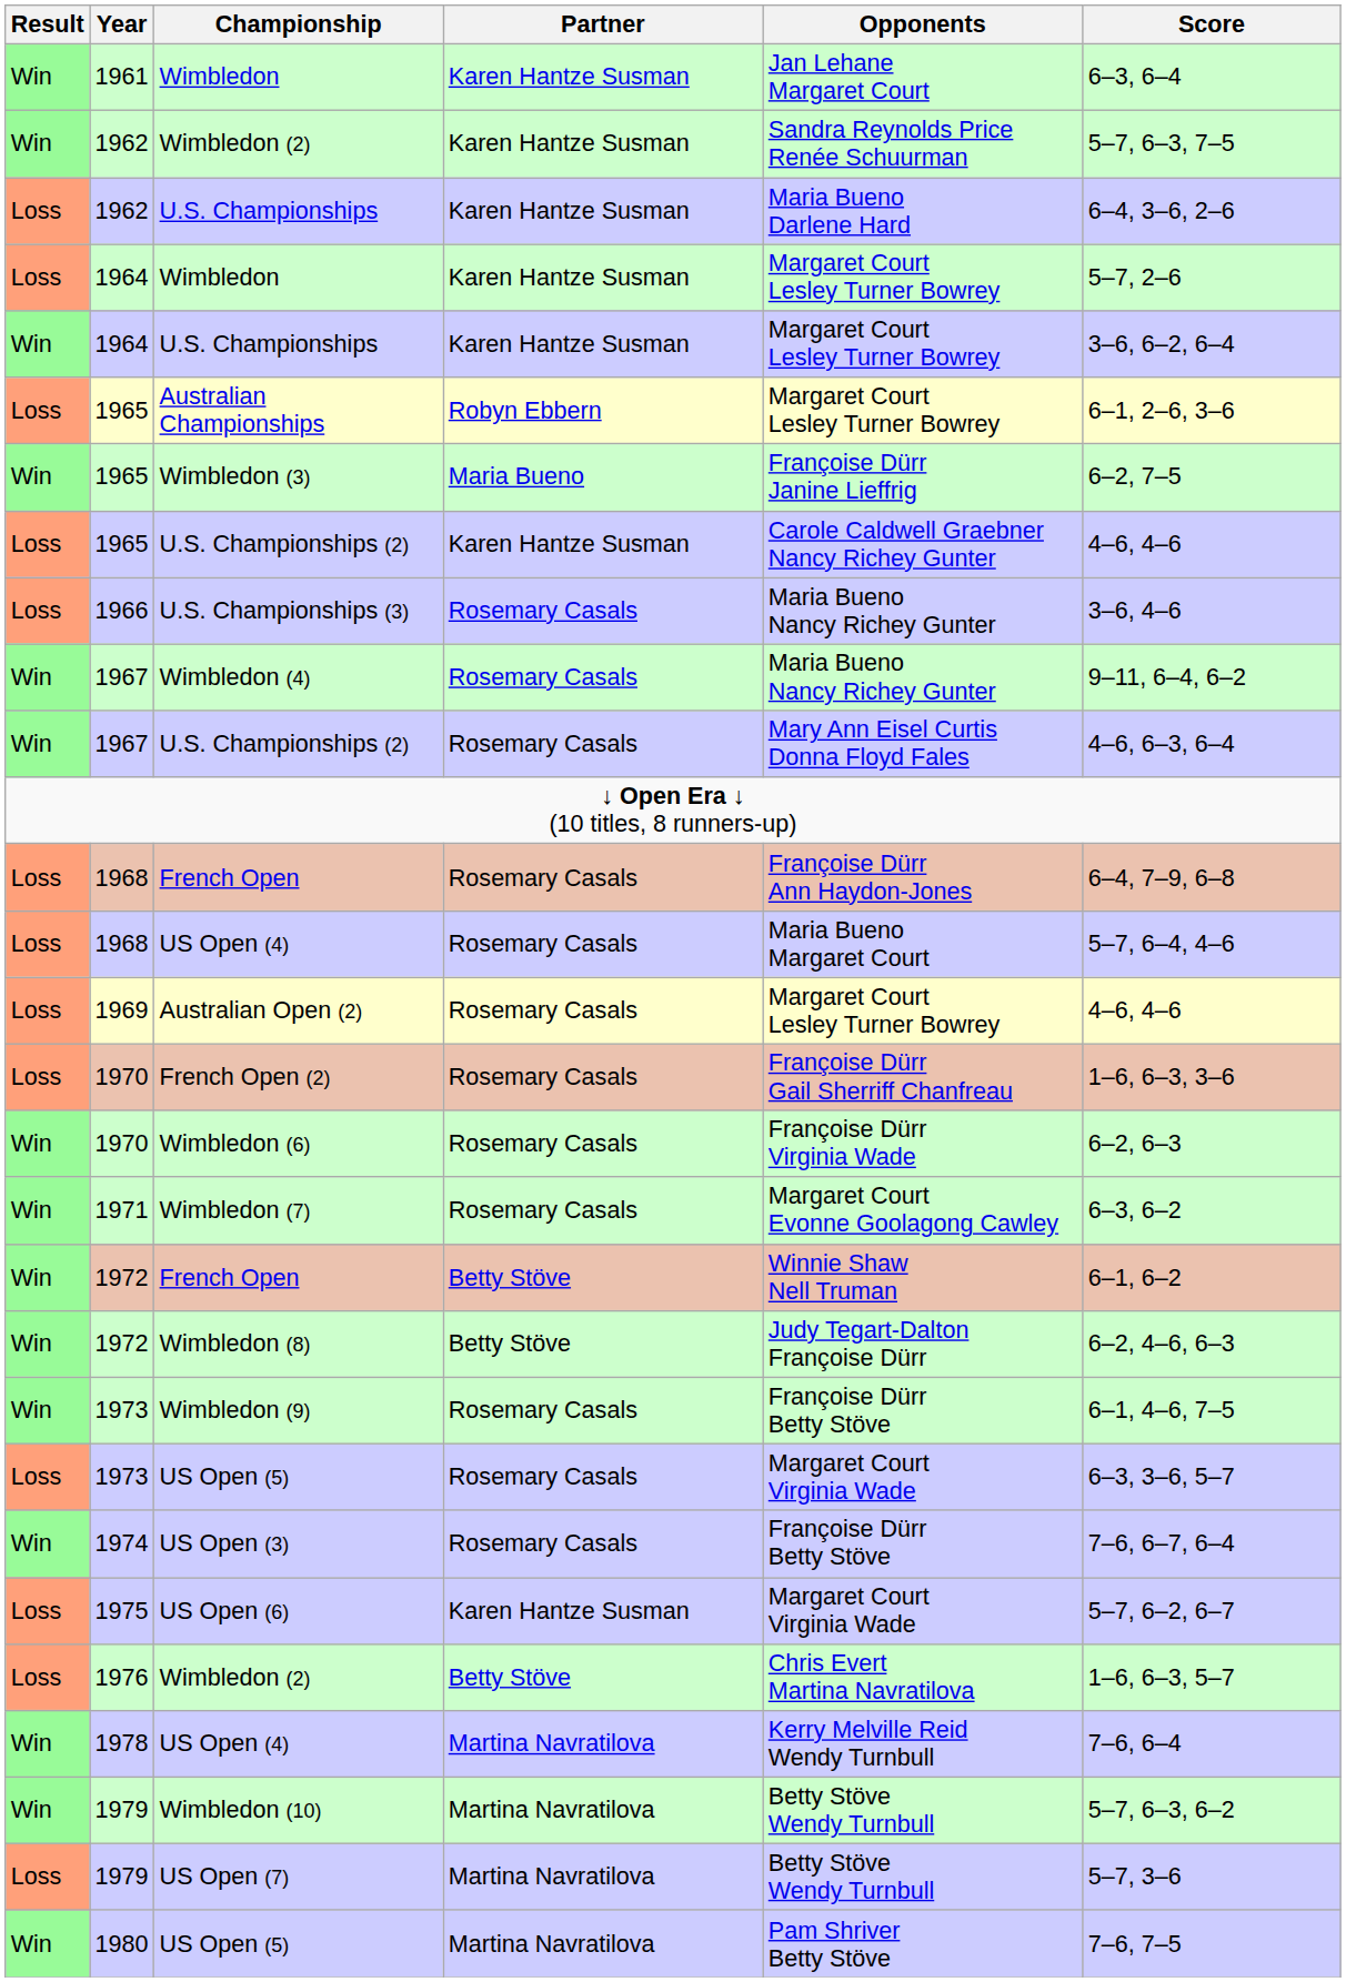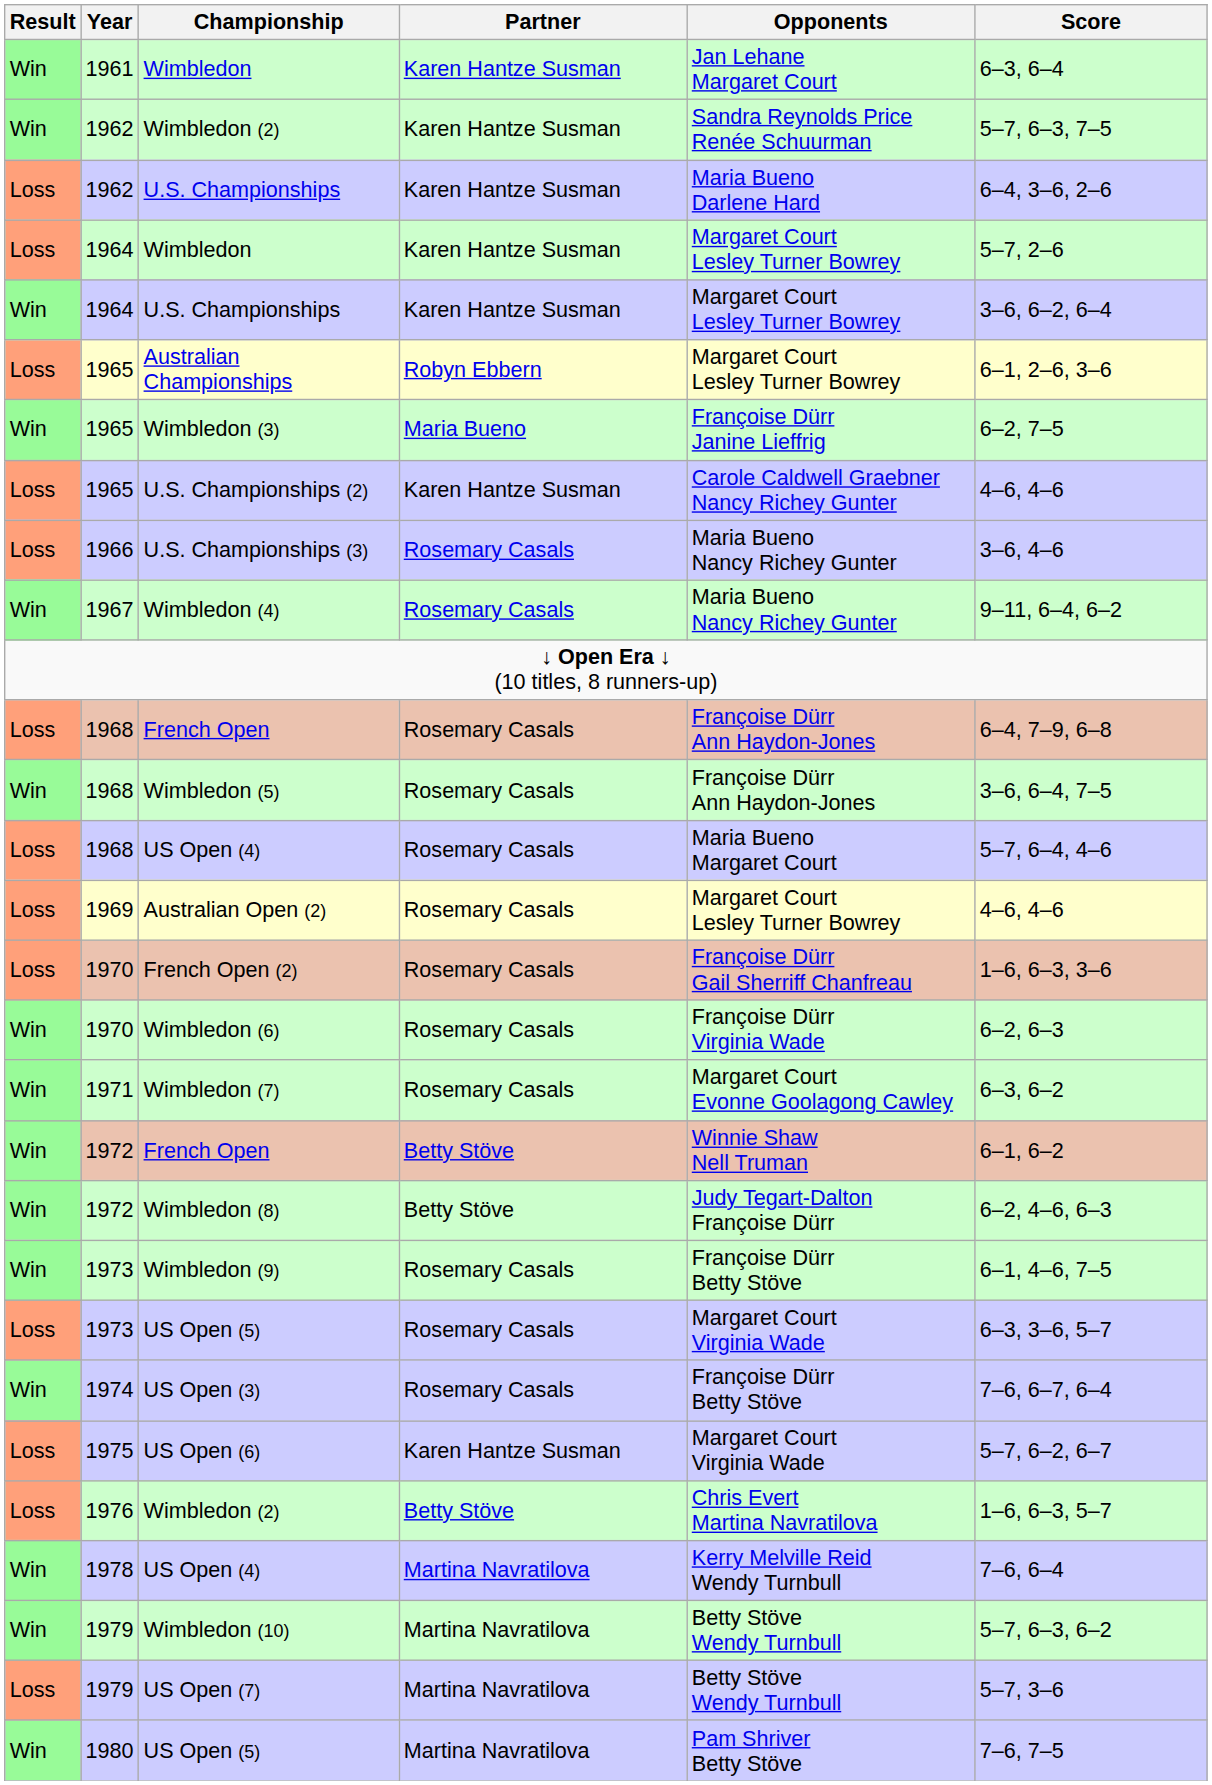- row: Win | 1967 | U.S. Championships (2) | Rosemary Casals | Mary Ann Eisel Curtis Donna Floyd Fales | 4–6, 6–3, 6–4
+ row: Win | 1968 | Wimbledon (5) | Rosemary Casals | Françoise Dürr Ann Haydon-Jones | 3–6, 6–4, 7–5
